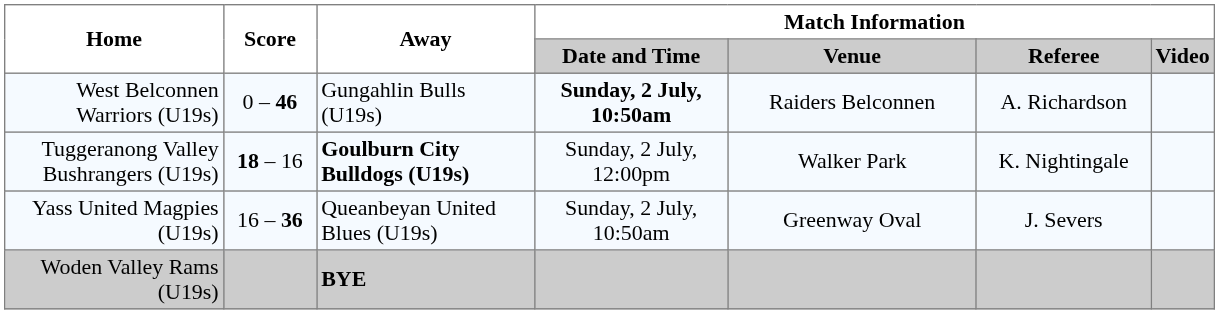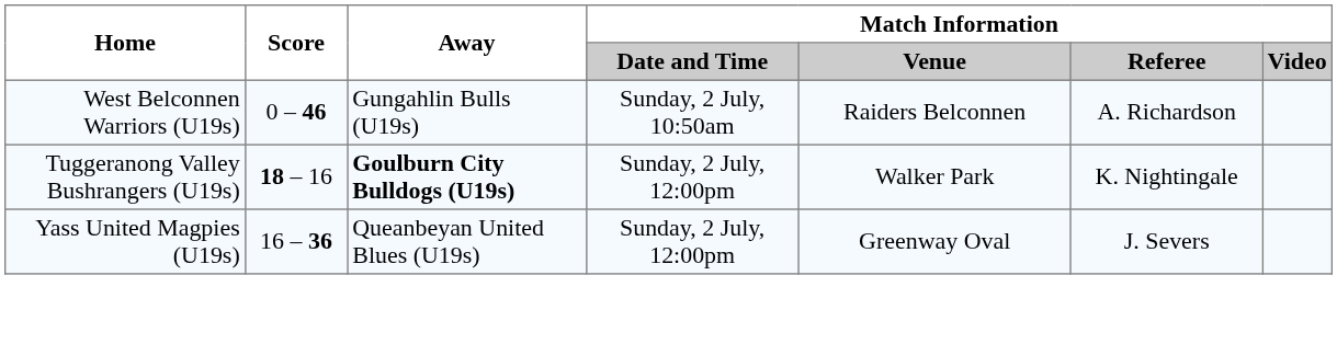West Belconnen Warriors (U19s) | Match Information / Date and Time: bold -> normal
Yass United Magpies (U19s) | Match Information / Date and Time: Sunday, 2 July, 10:50am -> Sunday, 2 July, 12:00pm
- row: Woden Valley Rams (U19s) | BYE
